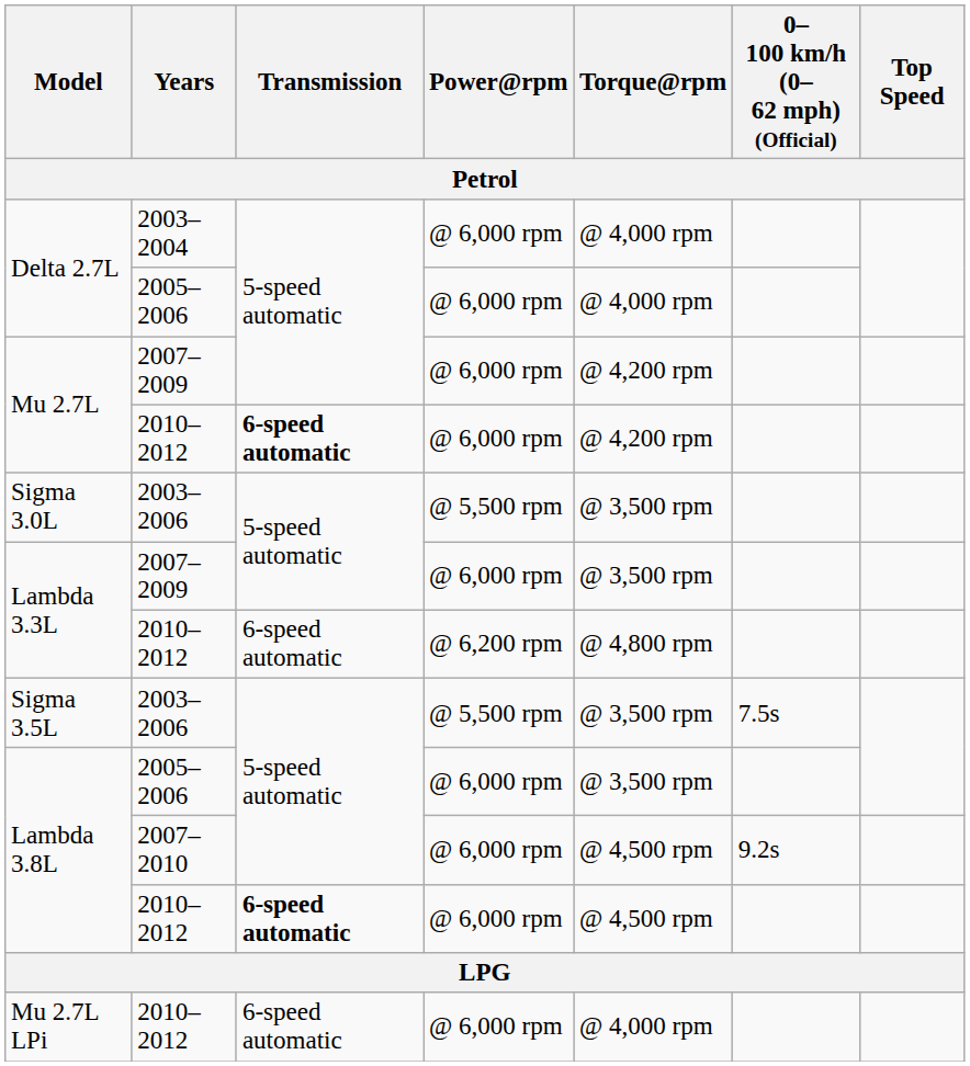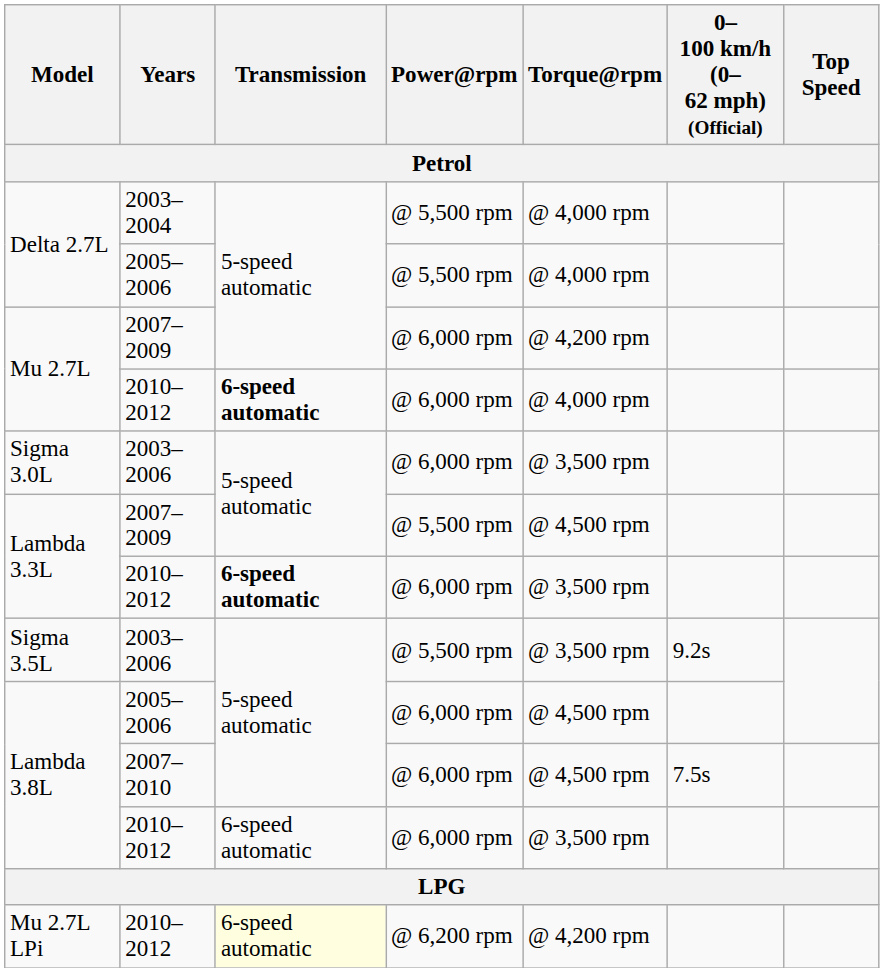Delta 2.7L / 2003–2004 | Power@rpm: @ 6,000 rpm -> @ 5,500 rpm
Delta 2.7L / 2005–2006 | Power@rpm: @ 6,000 rpm -> @ 5,500 rpm
Mu 2.7L / 2010–2012 | Torque@rpm: @ 4,200 rpm -> @ 4,000 rpm
Sigma 3.0L | Power@rpm: @ 5,500 rpm -> @ 6,000 rpm
Lambda 3.3L / 2007–2009 | Power@rpm: @ 6,000 rpm -> @ 5,500 rpm
Lambda 3.3L / 2007–2009 | Torque@rpm: @ 3,500 rpm -> @ 4,500 rpm
Lambda 3.3L / 2010–2012 | Transmission: normal -> bold
Lambda 3.3L / 2010–2012 | Power@rpm: @ 6,200 rpm -> @ 6,000 rpm
Lambda 3.3L / 2010–2012 | Torque@rpm: @ 4,800 rpm -> @ 3,500 rpm
Sigma 3.5L | 0–100 km/h (0–62 mph) (Official): 7.5s -> 9.2s
Lambda 3.8L / 2005–2006 | Torque@rpm: @ 3,500 rpm -> @ 4,500 rpm
Lambda 3.8L / 2007–2010 | 0–100 km/h (0–62 mph) (Official): 9.2s -> 7.5s
Lambda 3.8L / 2010–2012 | Transmission: bold -> normal
Lambda 3.8L / 2010–2012 | Torque@rpm: @ 4,500 rpm -> @ 3,500 rpm
Mu 2.7L LPi | Transmission: no background -> lightyellow background
Mu 2.7L LPi | Power@rpm: @ 6,000 rpm -> @ 6,200 rpm
Mu 2.7L LPi | Torque@rpm: @ 4,000 rpm -> @ 4,200 rpm
